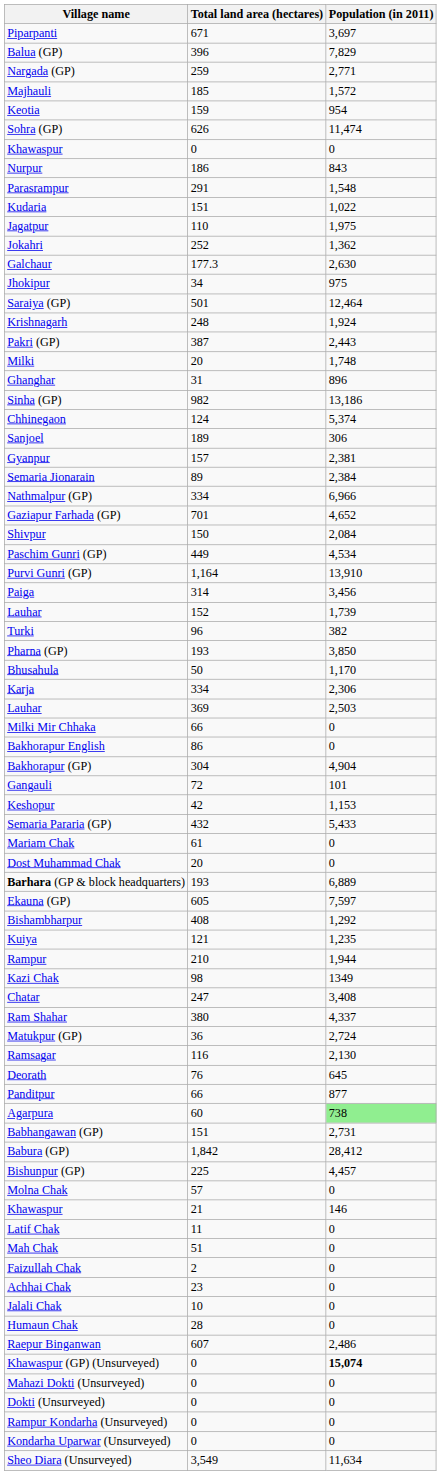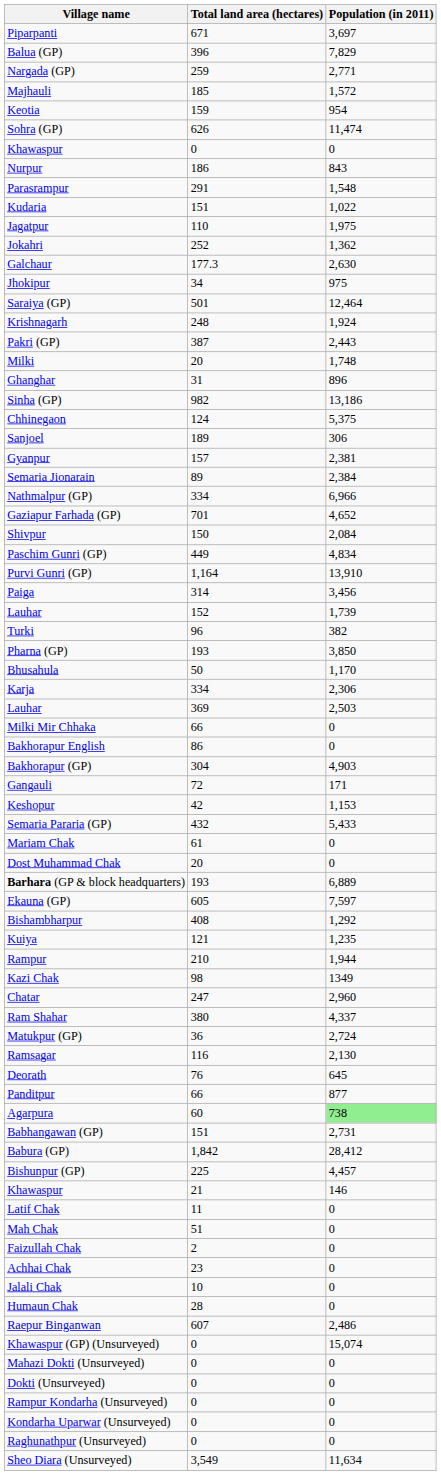Chhinegaon | Population (in 2011): 5,374 -> 5,375
Paschim Gunri (GP) | Population (in 2011): 4,534 -> 4,834
Bakhorapur (GP) | Population (in 2011): 4,904 -> 4,903
Gangauli | Population (in 2011): 101 -> 171
Chatar | Population (in 2011): 3,408 -> 2,960
- row: Molna Chak | 57 | 0
Khawaspur (GP) (Unsurveyed) | Population (in 2011): bold -> normal
+ row: Raghunathpur (Unsurveyed) | 0 | 0
